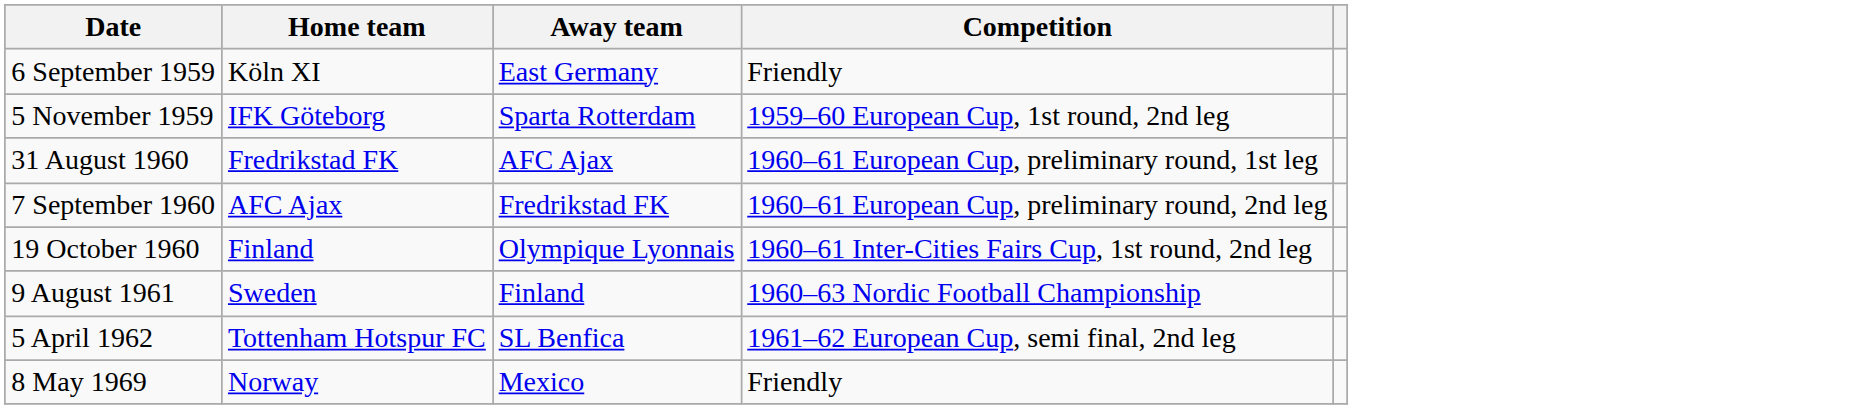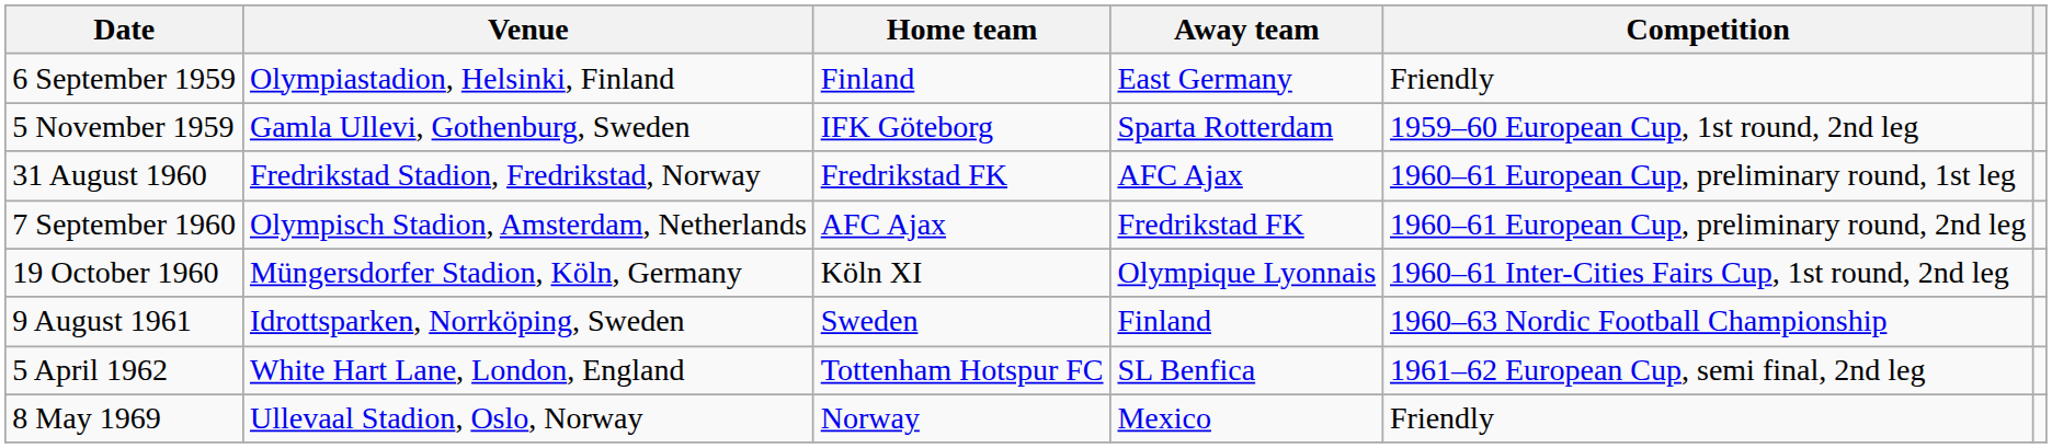+ column: Venue | Olympiastadion, Helsinki, Finland | Gamla Ullevi, Gothenburg, Sweden | Fredrikstad Stadion, Fredrikstad, Norway | Olympisch Stadion, Amsterdam, Netherlands | Müngersdorfer Stadion, Köln, Germany | Idrottsparken, Norrköping, Sweden | White Hart Lane, London, England | Ullevaal Stadion, Oslo, Norway
6 September 1959 | Home team: Köln XI -> Finland
19 October 1960 | Home team: Finland -> Köln XI
